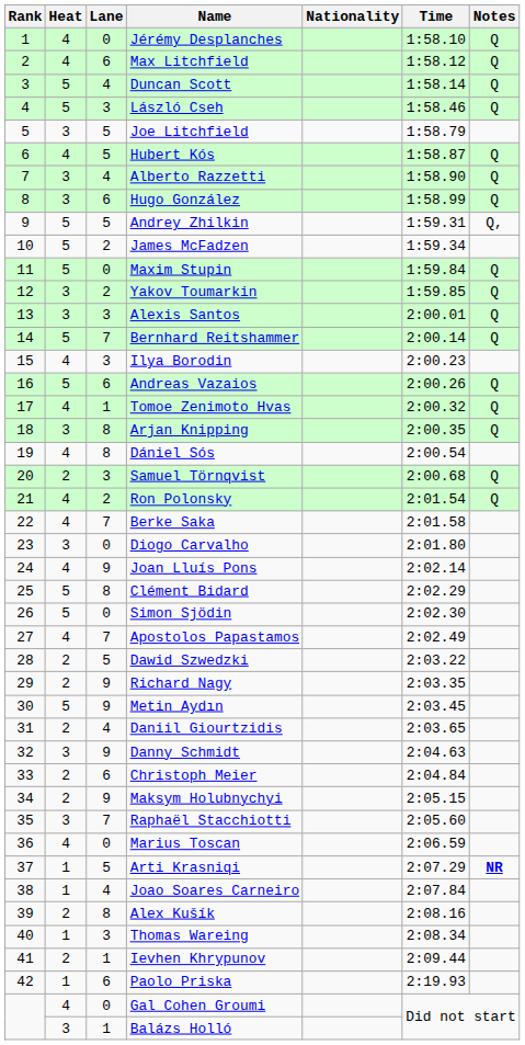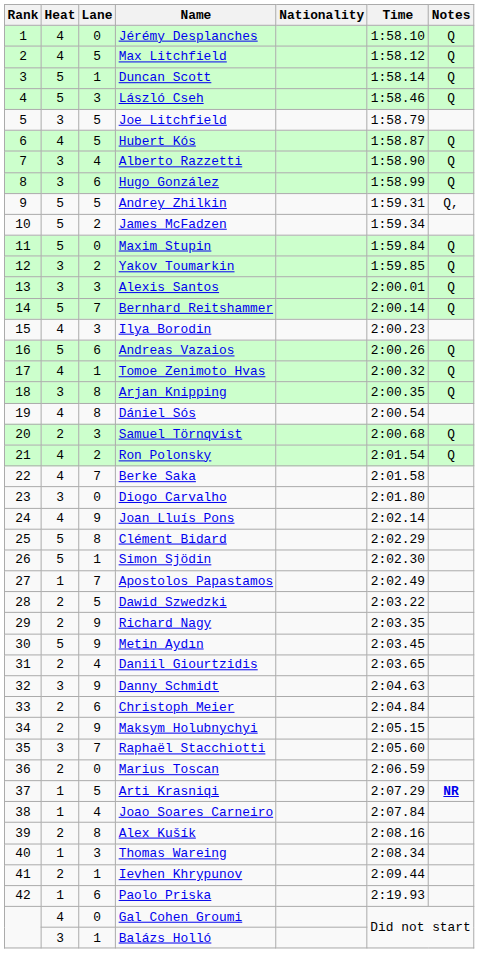Max Litchfield | Lane: 6 -> 5
Duncan Scott | Lane: 4 -> 1
Simon Sjödin | Lane: 0 -> 1
Apostolos Papastamos | Heat: 4 -> 1
Marius Toscan | Heat: 4 -> 2
